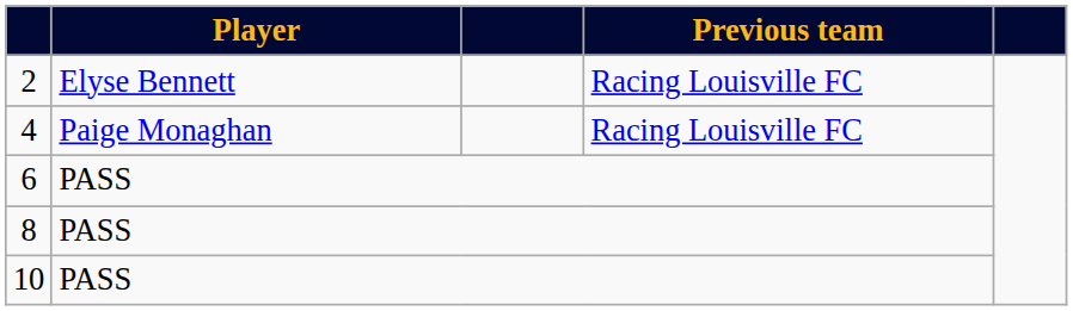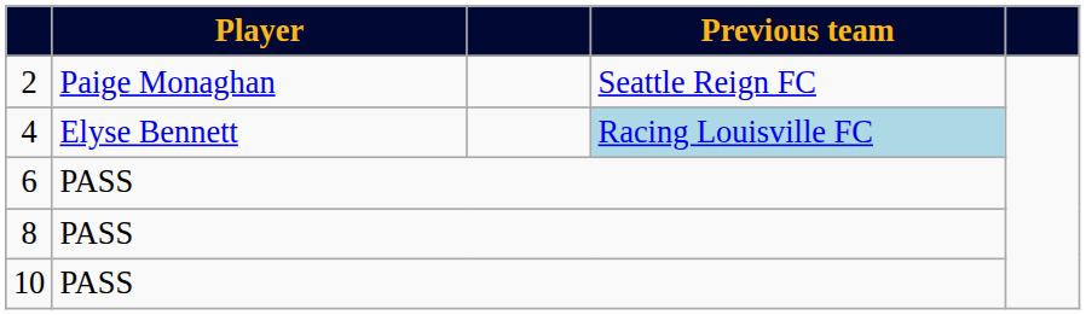2 | Player: Elyse Bennett -> Paige Monaghan
2 | Previous team: Racing Louisville FC -> Seattle Reign FC
4 | Player: Paige Monaghan -> Elyse Bennett
4 | Previous team: no background -> lightblue background
